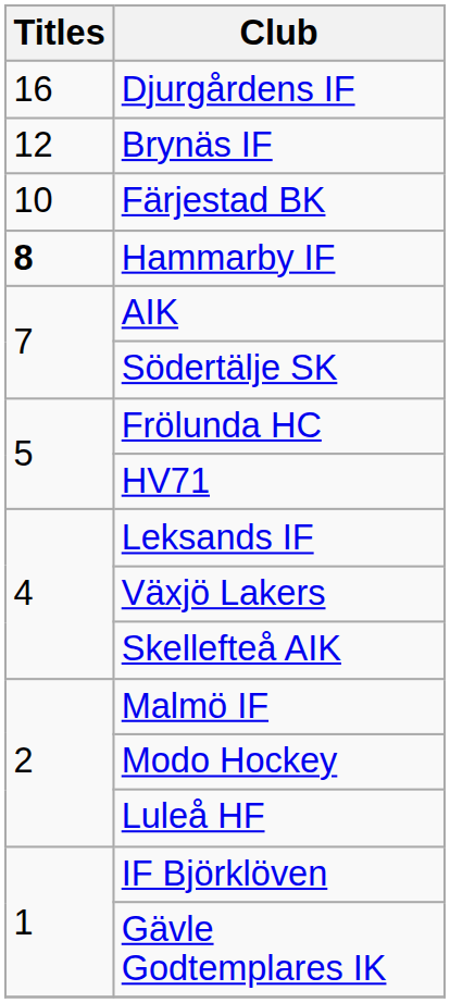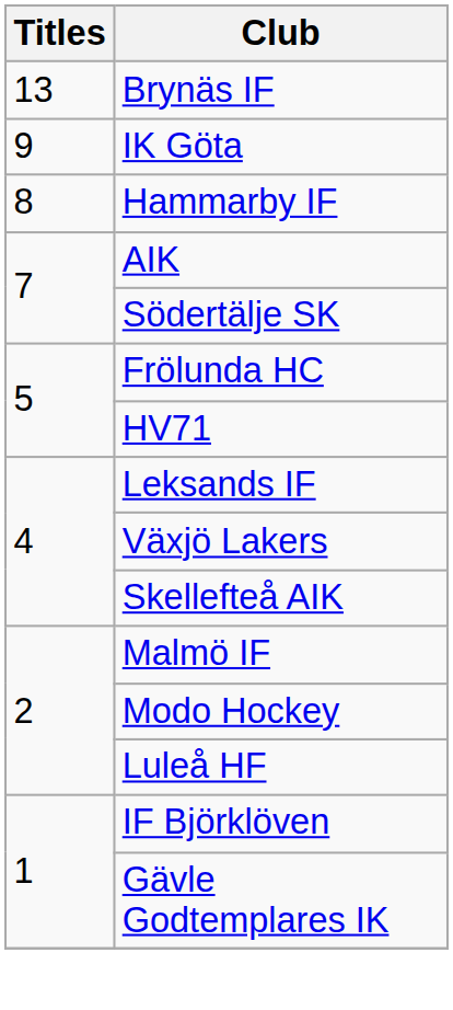- row: 16 | Djurgårdens IF
Brynäs IF | Titles: 12 -> 13
- row: 10 | Färjestad BK
+ row: 9 | IK Göta
Hammarby IF | Titles: bold -> normal
